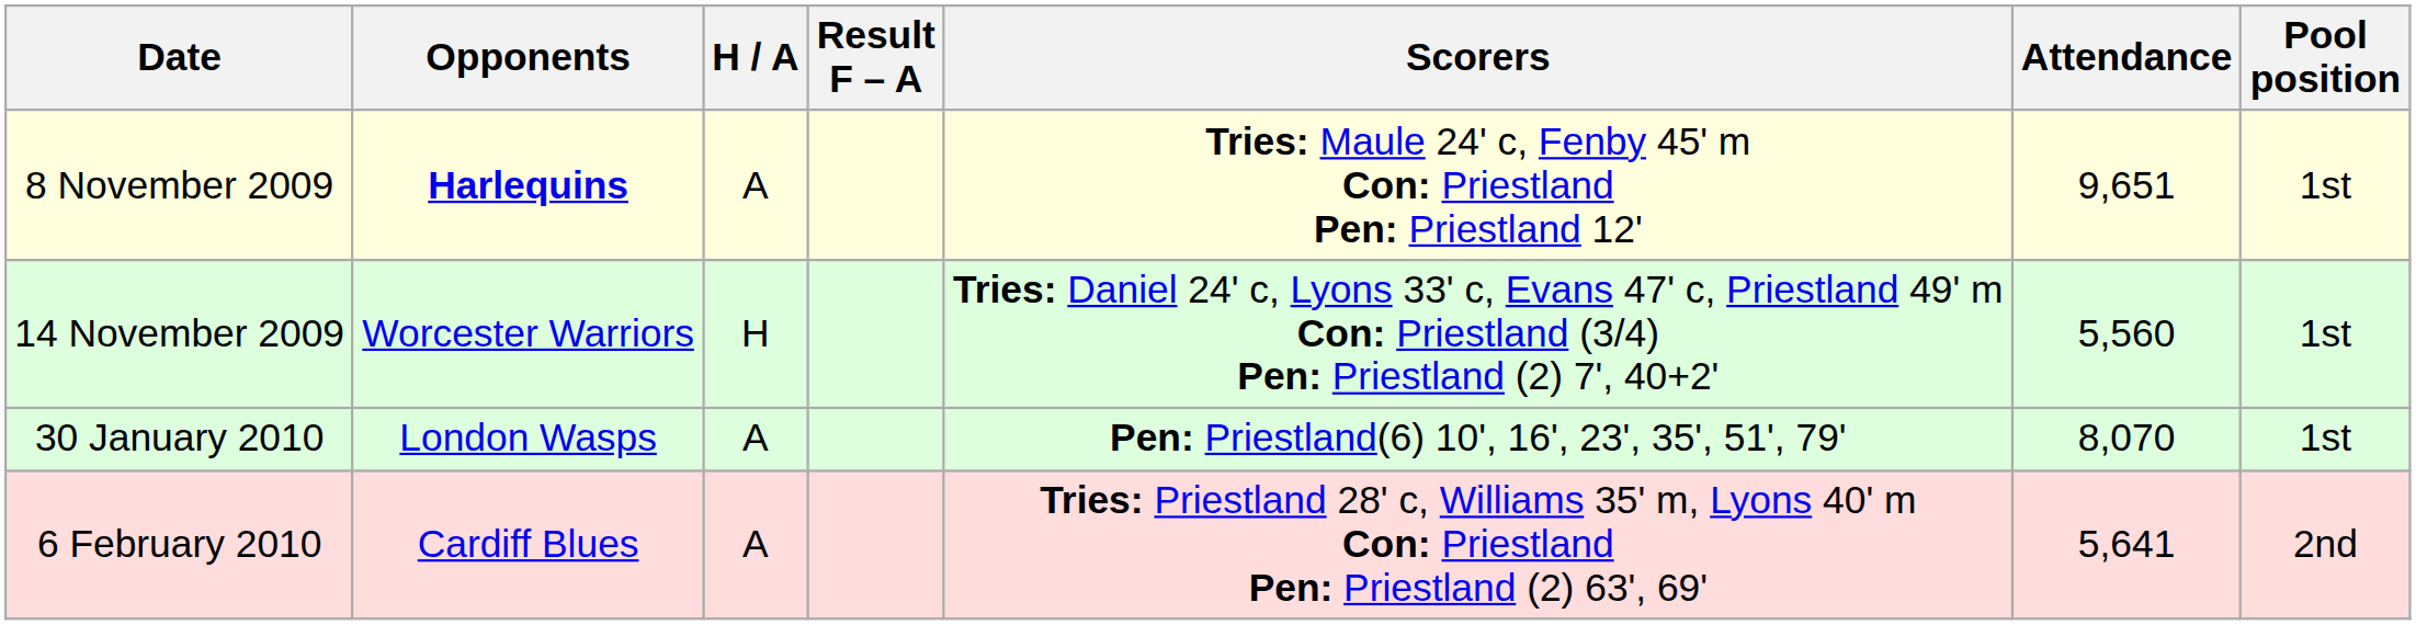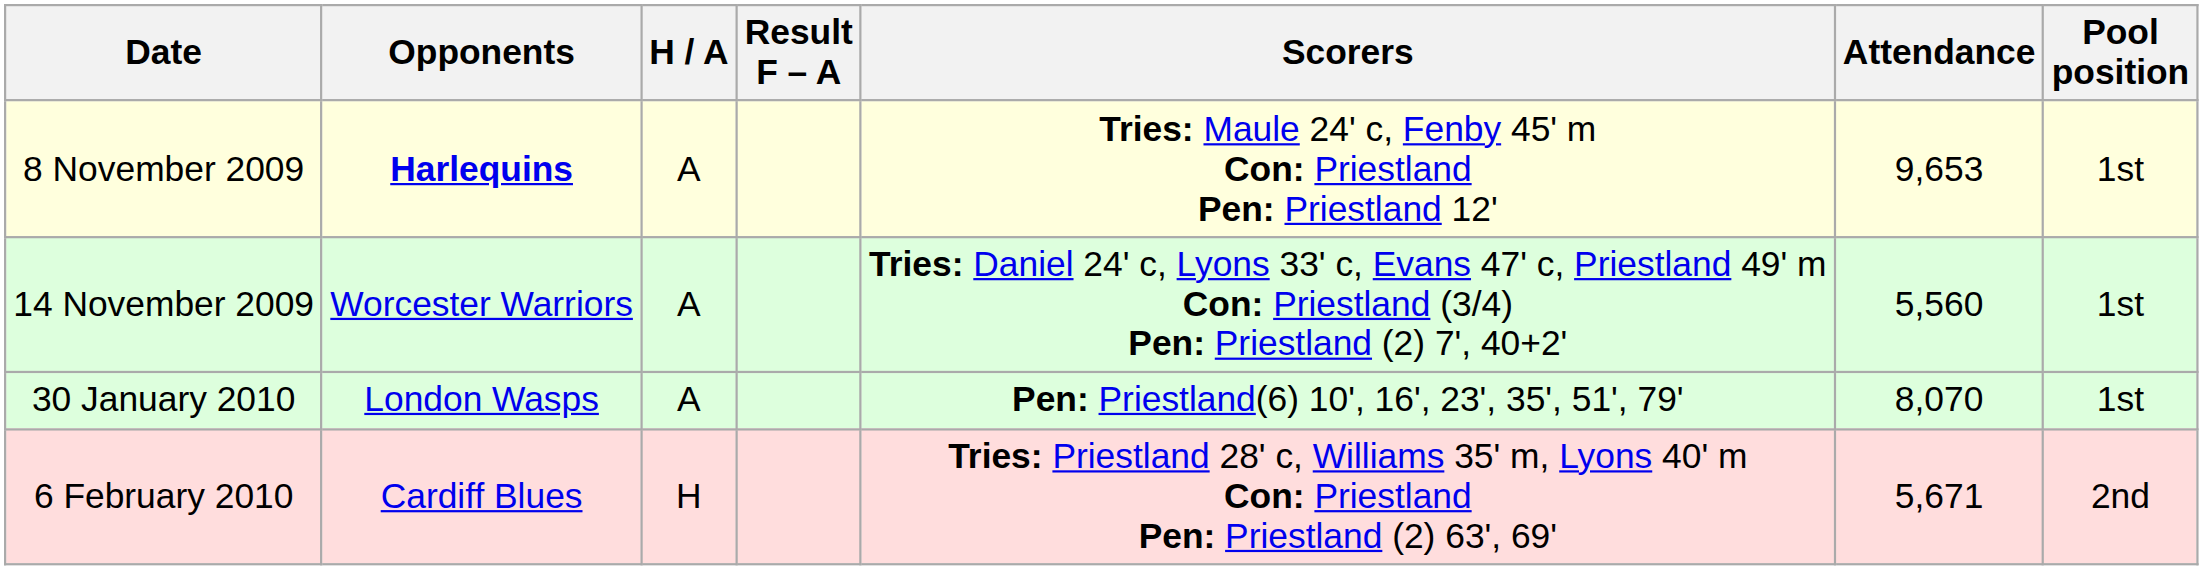8 November 2009 | Attendance: 9,651 -> 9,653
14 November 2009 | H / A: H -> A
6 February 2010 | H / A: A -> H
6 February 2010 | Attendance: 5,641 -> 5,671
